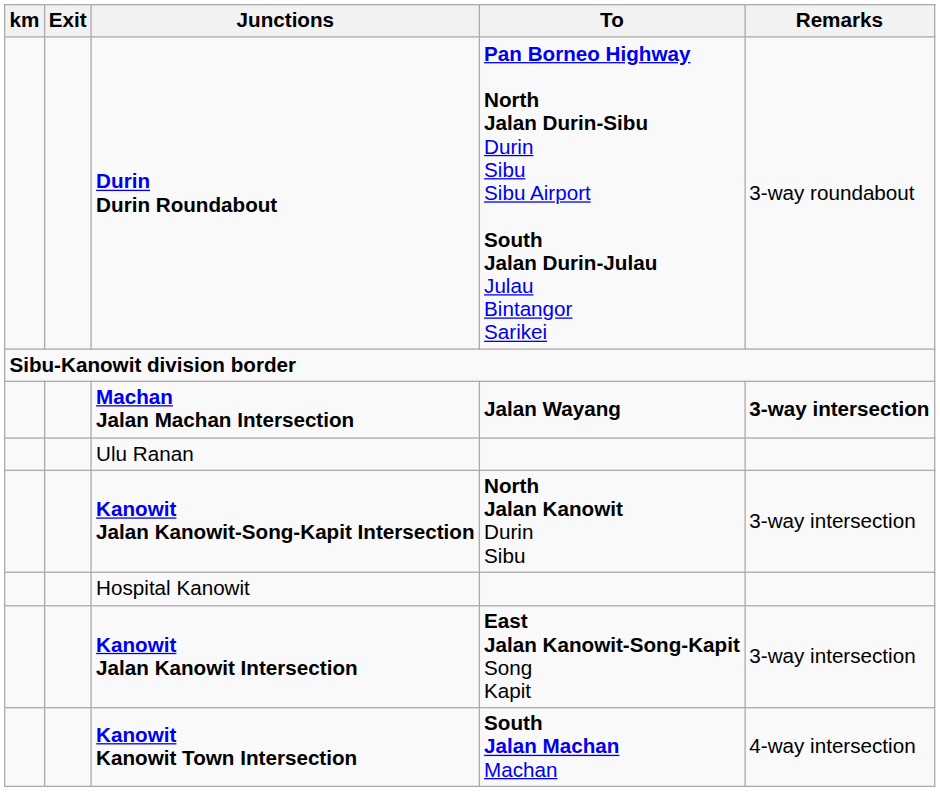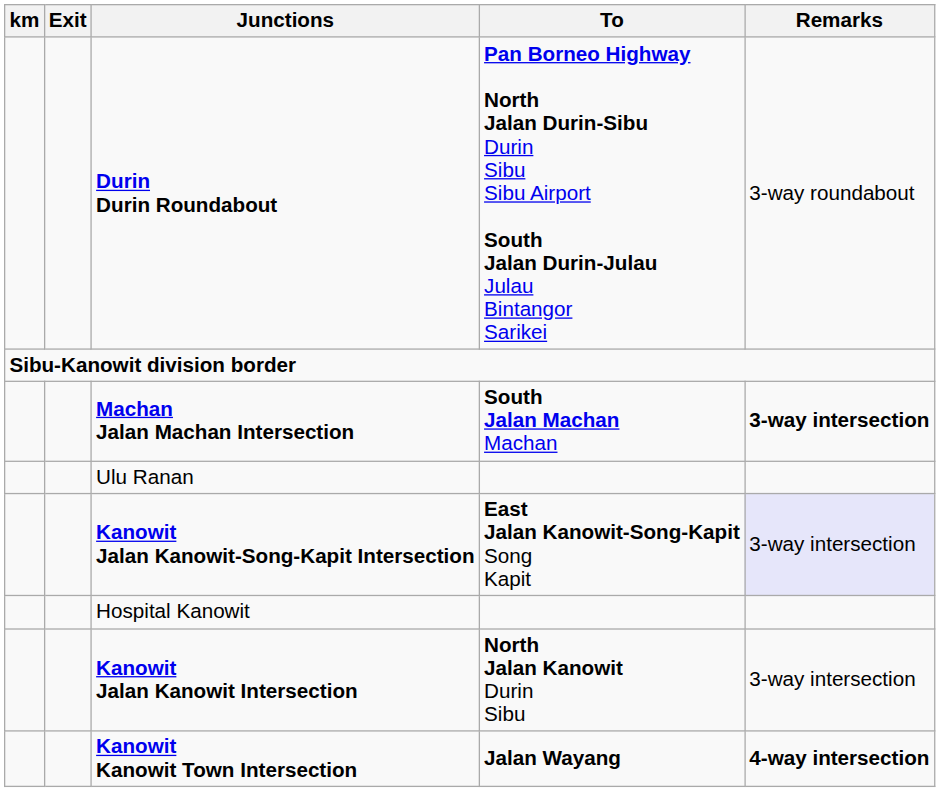Machan Jalan Machan Intersection | To: Jalan Wayang -> South Jalan Machan Machan
Kanowit Jalan Kanowit-Song-Kapit Intersection | To: North Jalan Kanowit Durin Sibu -> East Jalan Kanowit-Song-Kapit Song Kapit
Kanowit Jalan Kanowit-Song-Kapit Intersection | Remarks: no background -> lavender background
Kanowit Jalan Kanowit Intersection | To: East Jalan Kanowit-Song-Kapit Song Kapit -> North Jalan Kanowit Durin Sibu
Kanowit Kanowit Town Intersection | To: South Jalan Machan Machan -> Jalan Wayang
Kanowit Kanowit Town Intersection | Remarks: normal -> bold
